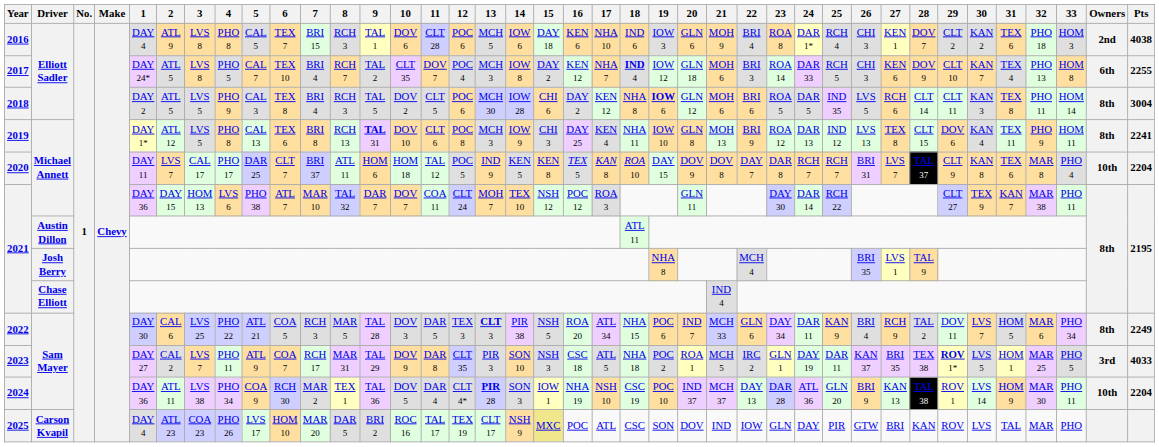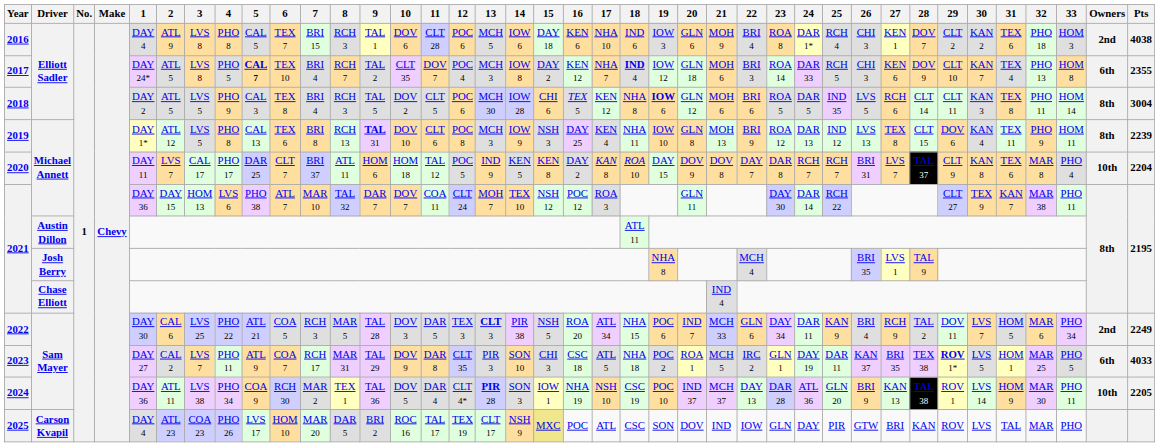2017 | 5: normal -> bold
2017 | Pts: 2255 -> 2355
2018 | 16: DAY 2 -> TEX 5
2019 | 15: CHI 3 -> NSH 3
2019 | Pts: 2241 -> 2239
2020 | 16: TEX 5 -> DAY 2
2022 | Owners: 8th -> 2nd
2023 | 15: NSH 3 -> CHI 3
2023 | Owners: 3rd -> 6th
2024 | Pts: 2204 -> 2205
